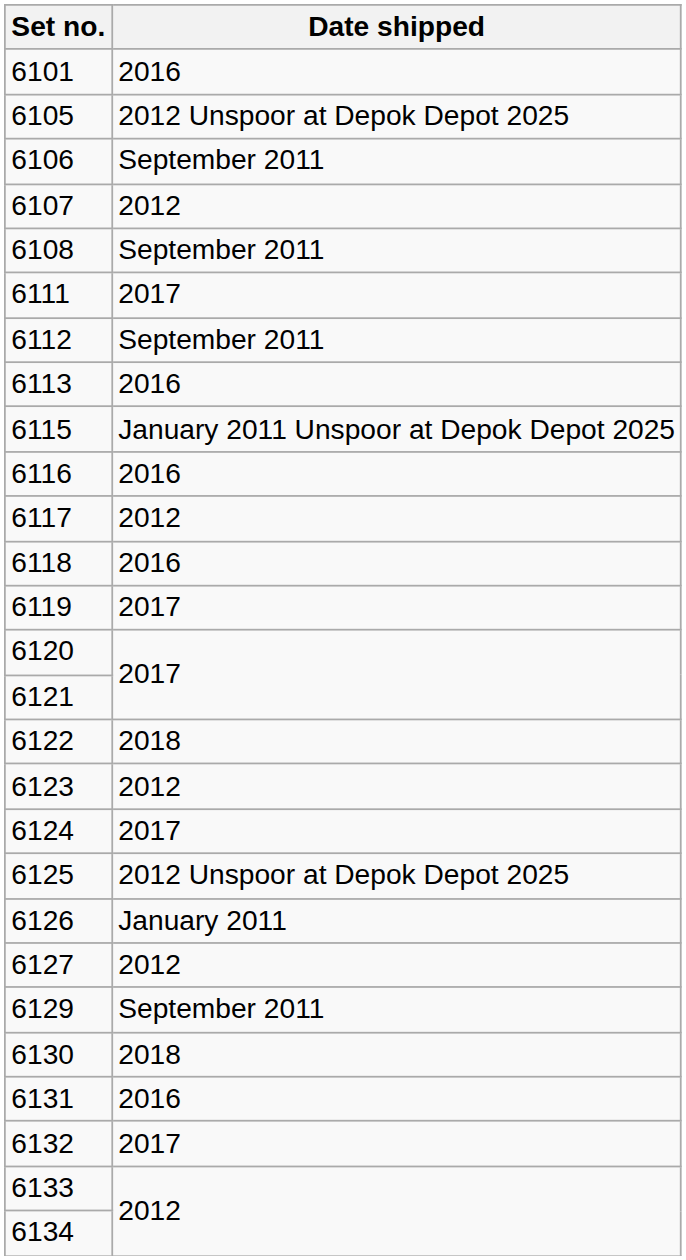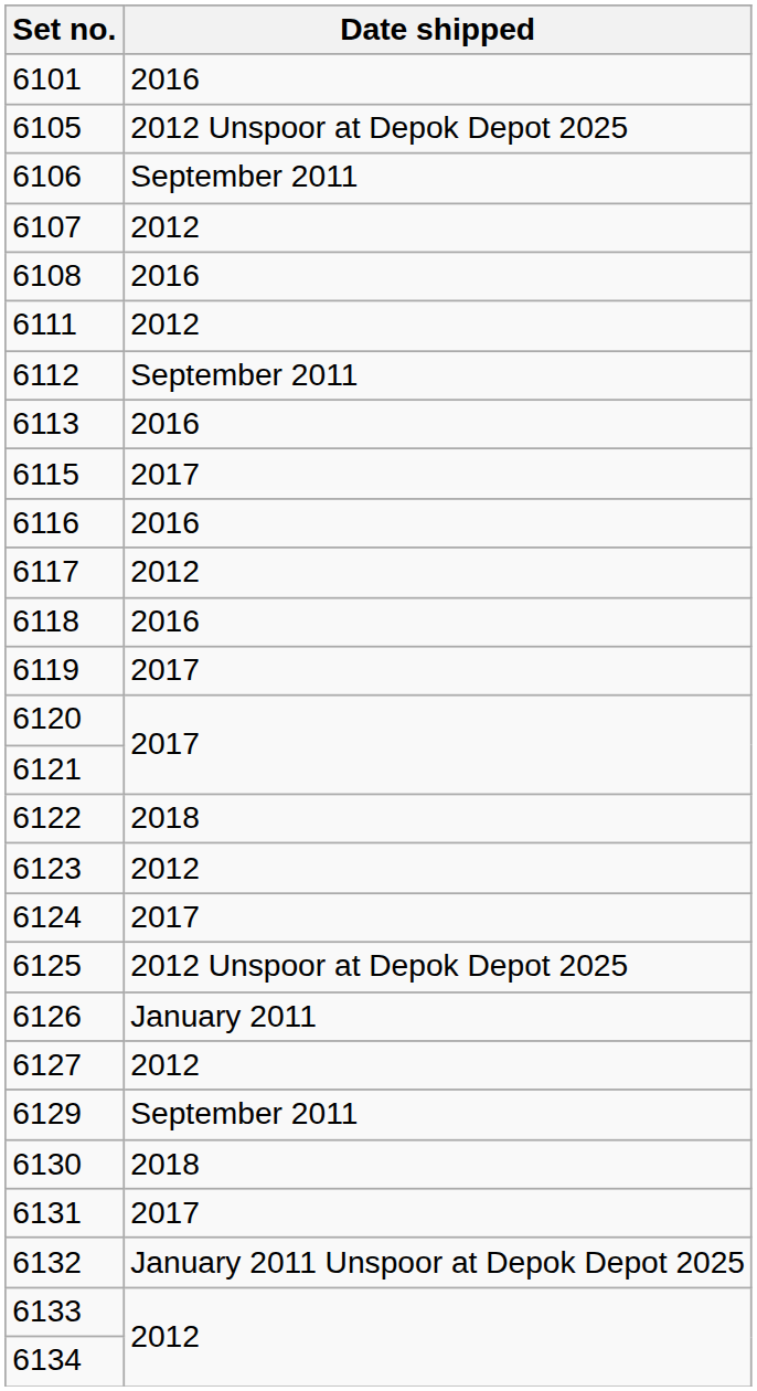6108 | Date shipped: September 2011 -> 2016
6111 | Date shipped: 2017 -> 2012
6115 | Date shipped: January 2011 Unspoor at Depok Depot 2025 -> 2017
6131 | Date shipped: 2016 -> 2017
6132 | Date shipped: 2017 -> January 2011 Unspoor at Depok Depot 2025
